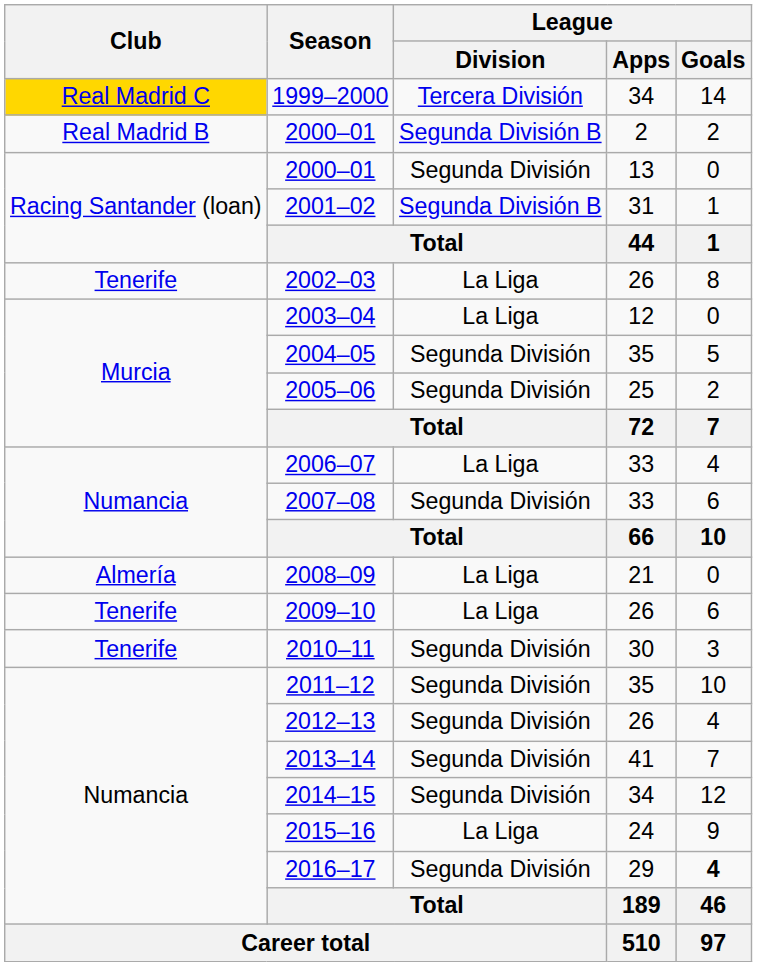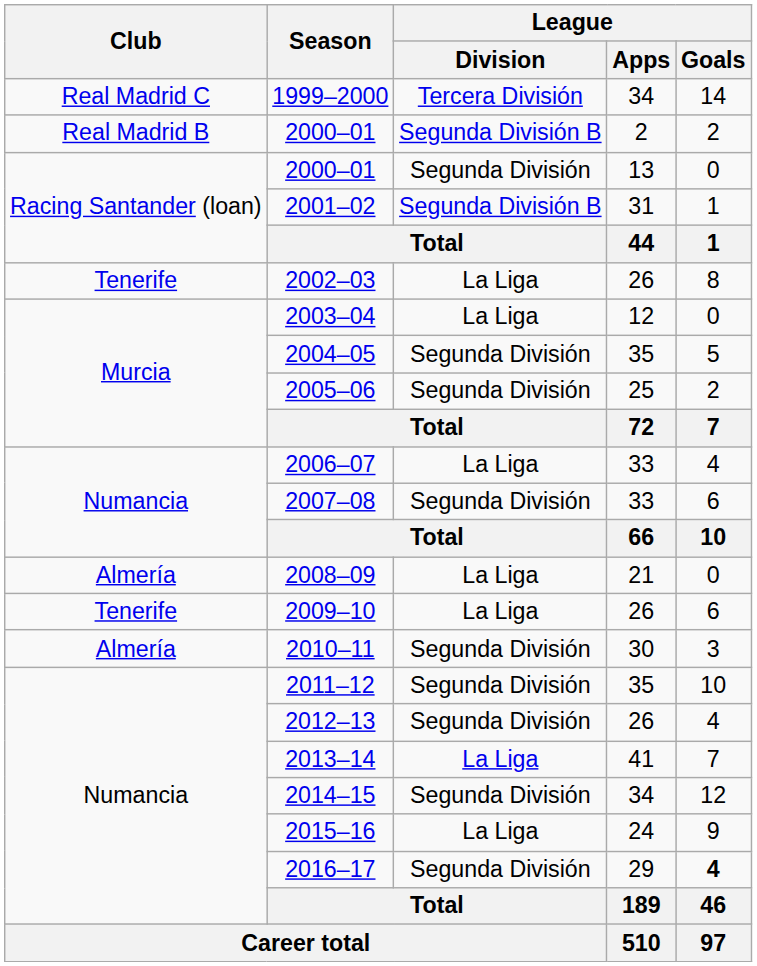1999–2000 | Club: gold background -> no background
2010–11 | Club: Tenerife -> Almería
2013–14 | League / Division: Segunda División -> La Liga
